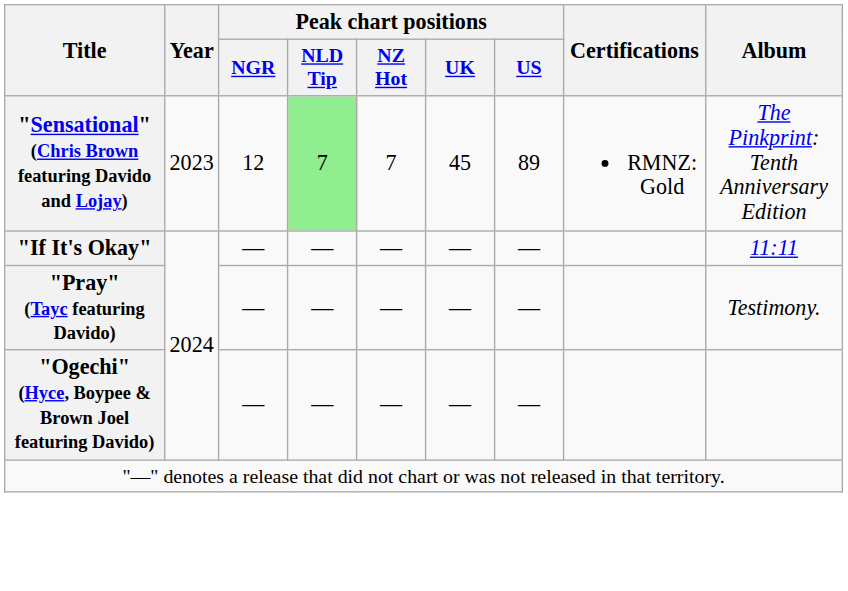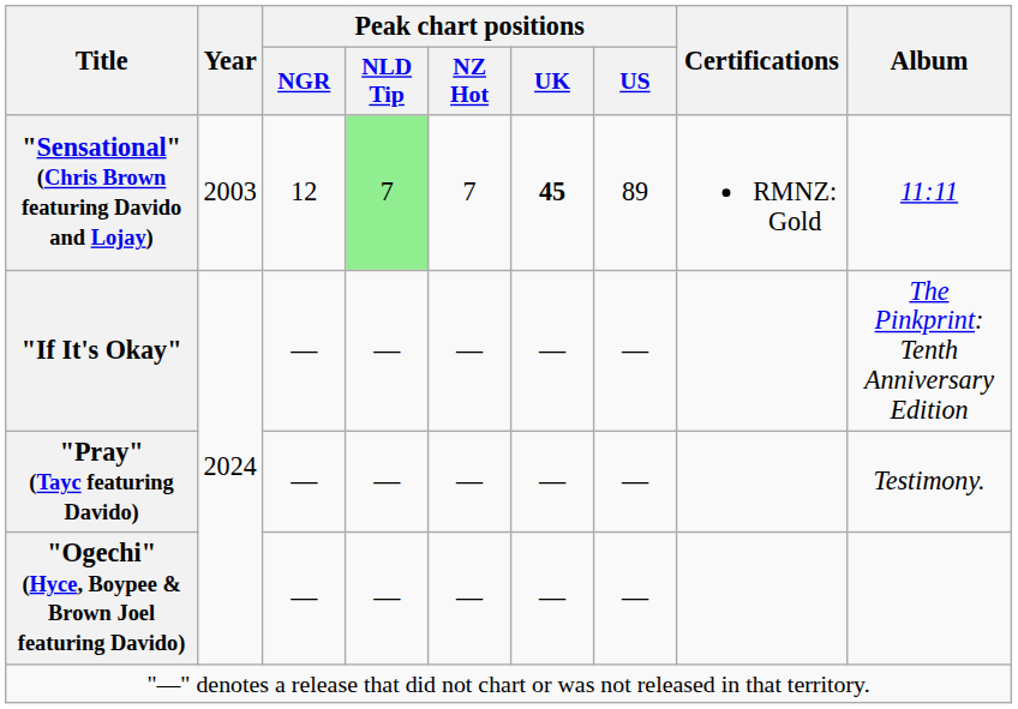"Sensational" (Chris Brown featuring Davido and Lojay) | Year: 2023 -> 2003
"Sensational" (Chris Brown featuring Davido and Lojay) | Peak chart positions / UK: normal -> bold
"Sensational" (Chris Brown featuring Davido and Lojay) | Album: The Pinkprint: Tenth Anniversary Edition -> 11:11
"If It's Okay" | Album: 11:11 -> The Pinkprint: Tenth Anniversary Edition
